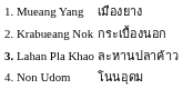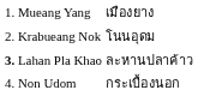Krabueang Nok | column 3: กระเบื้องนอก -> โนนอุดม
Non Udom | column 3: โนนอุดม -> กระเบื้องนอก
